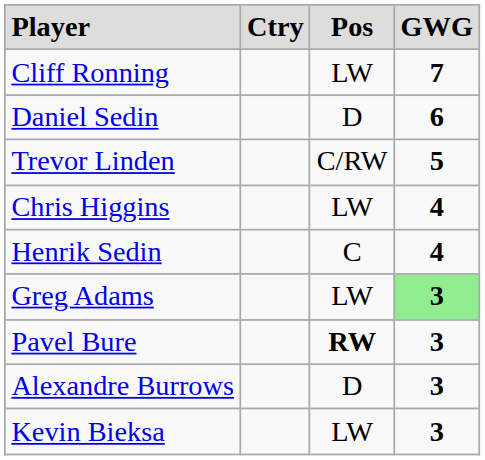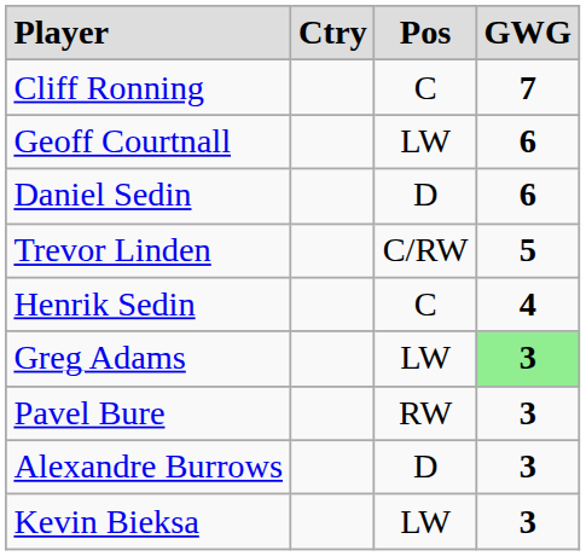Cliff Ronning | column 3: LW -> C
+ row: Geoff Courtnall | LW | 6
- row: Chris Higgins | LW | 4
Pavel Bure | column 3: bold -> normal
